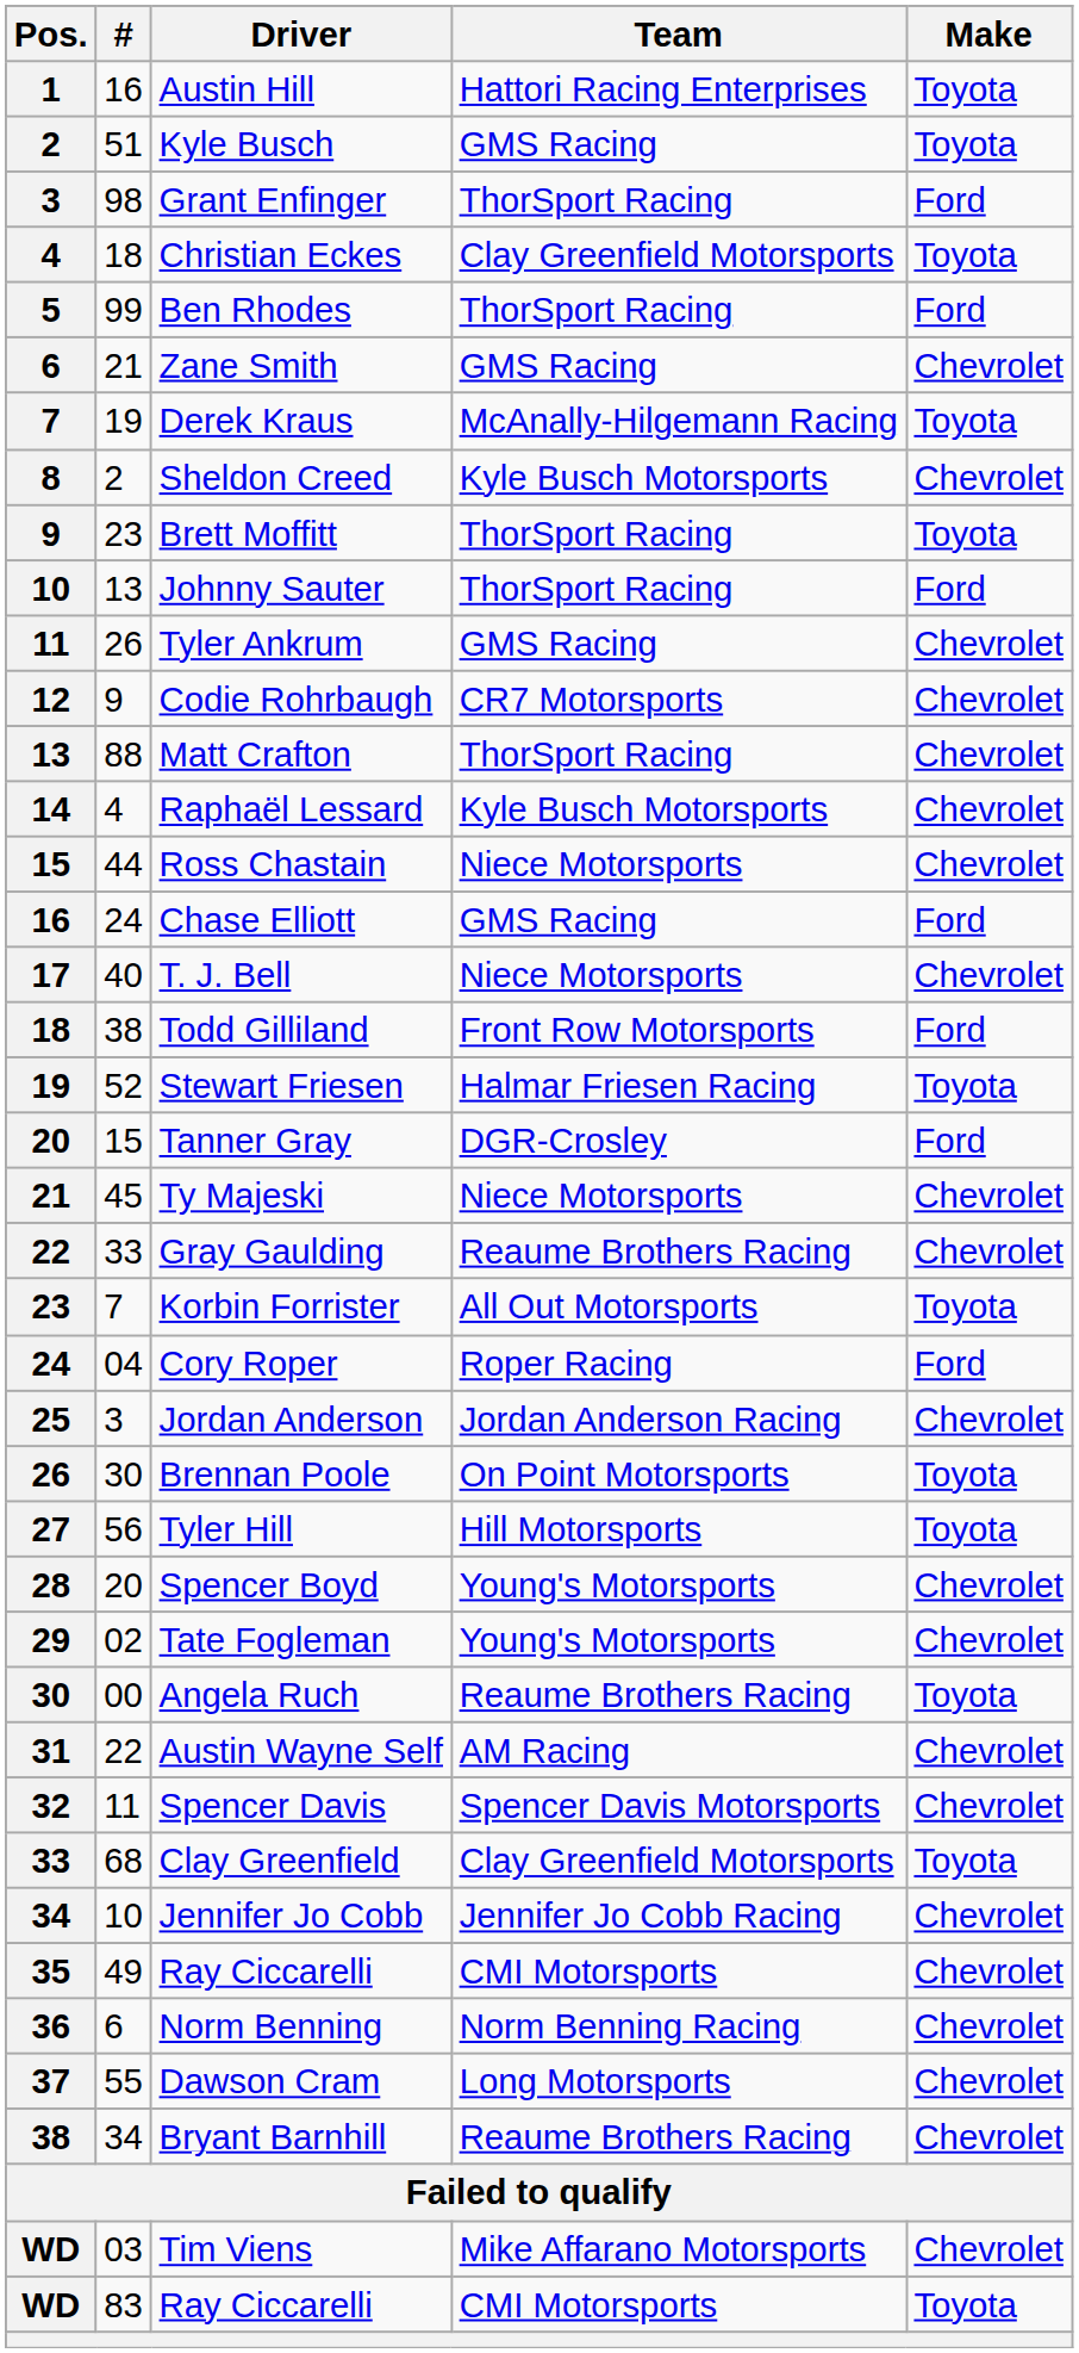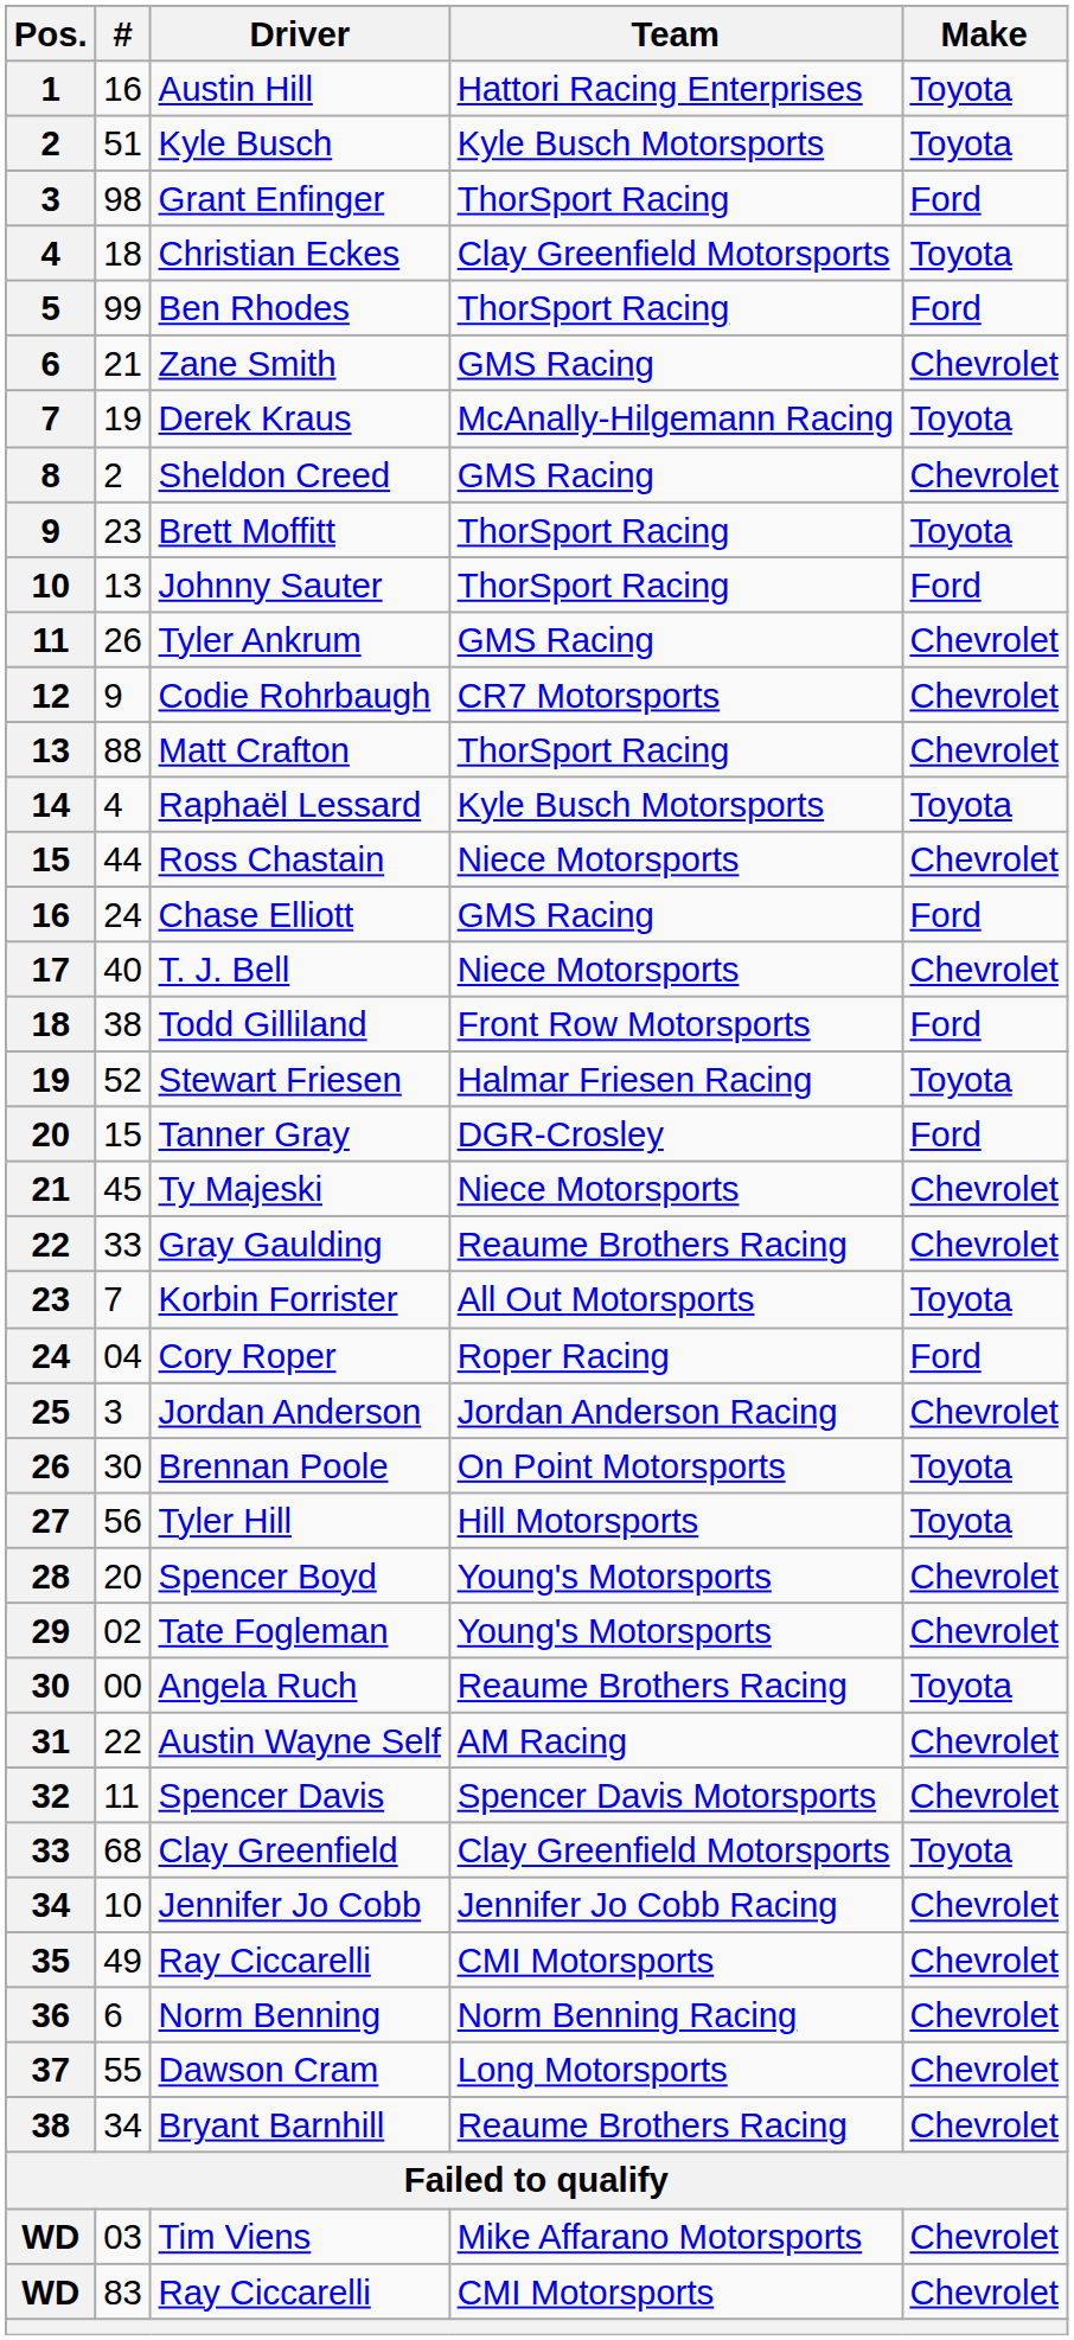Kyle Busch | Team: GMS Racing -> Kyle Busch Motorsports
Sheldon Creed | Team: Kyle Busch Motorsports -> GMS Racing
Raphaël Lessard | Make: Chevrolet -> Toyota
83 / Ray Ciccarelli | Make: Toyota -> Chevrolet
